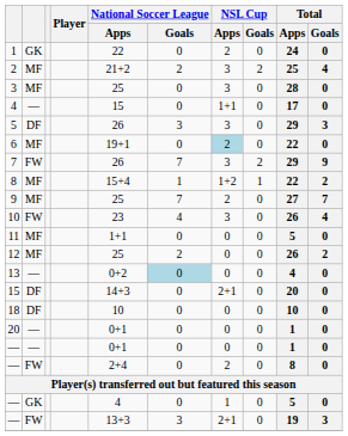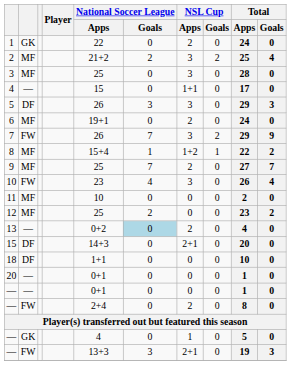6 | NSL Cup / Apps: lightblue background -> no background
6 | Total / Apps: 22 -> 24
11 | National Soccer League / Apps: 1+1 -> 10
11 | Total / Apps: 5 -> 2
12 | Total / Apps: 26 -> 23
13 | NSL Cup / Apps: 0 -> 2
18 | National Soccer League / Apps: 10 -> 1+1
